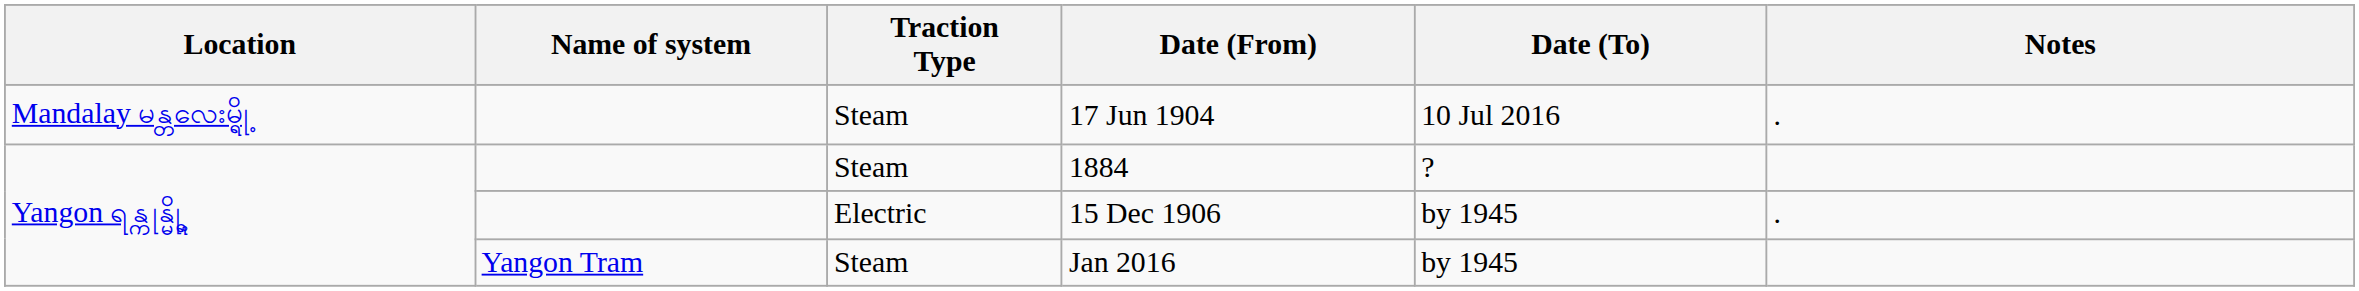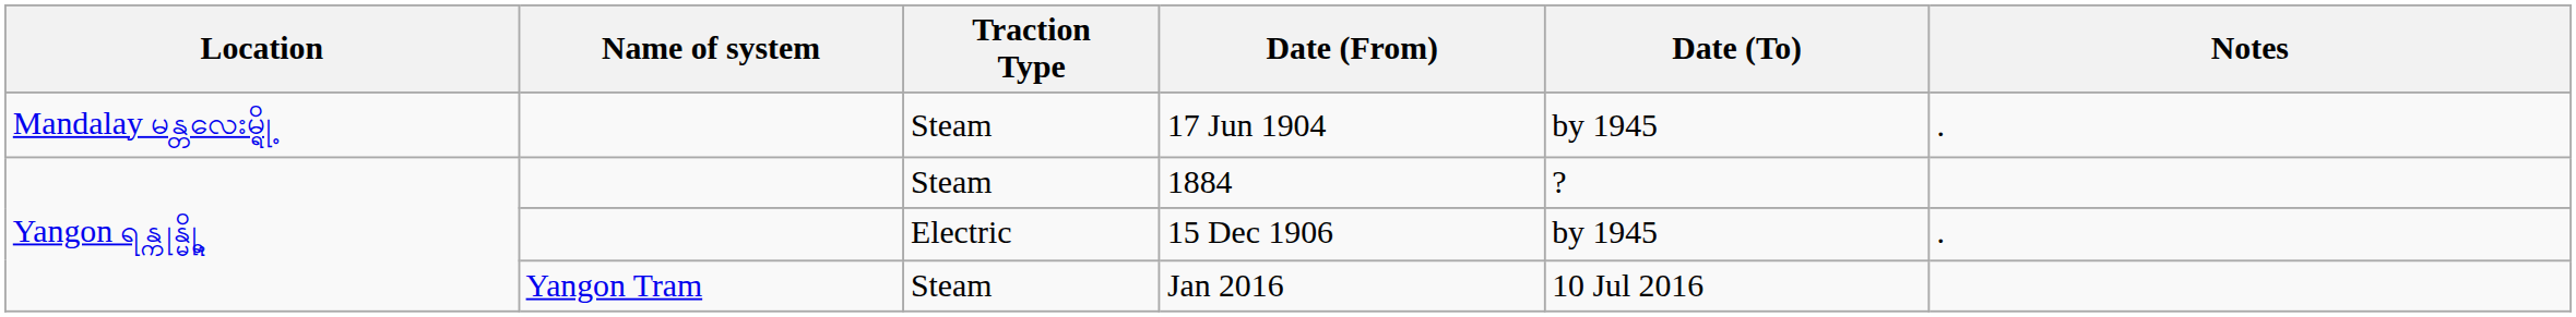17 Jun 1904 | Date (To): 10 Jul 2016 -> by 1945
Jan 2016 | Date (To): by 1945 -> 10 Jul 2016
